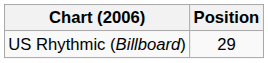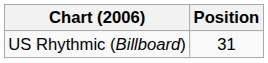US Rhythmic (Billboard) | Position: 29 -> 31
